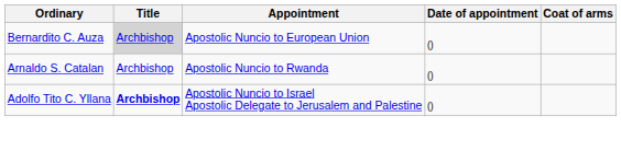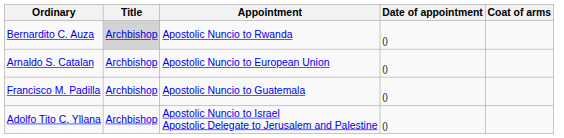Bernardito C. Auza | Appointment: Apostolic Nuncio to European Union -> Apostolic Nuncio to Rwanda
Arnaldo S. Catalan | Appointment: Apostolic Nuncio to Rwanda -> Apostolic Nuncio to European Union
+ row: Francisco M. Padilla | Archbishop | Apostolic Nuncio to Guatemala | ()
Adolfo Tito C. Yllana | Title: bold -> normal
